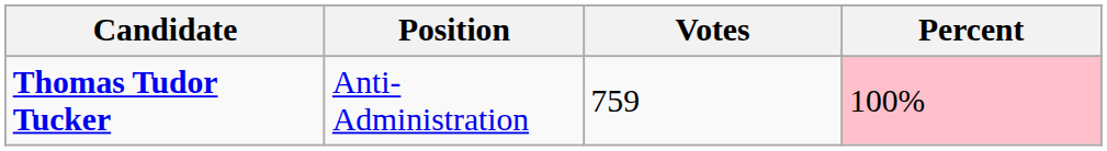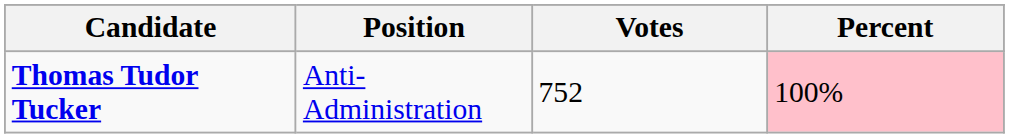Thomas Tudor Tucker | Votes: 759 -> 752
